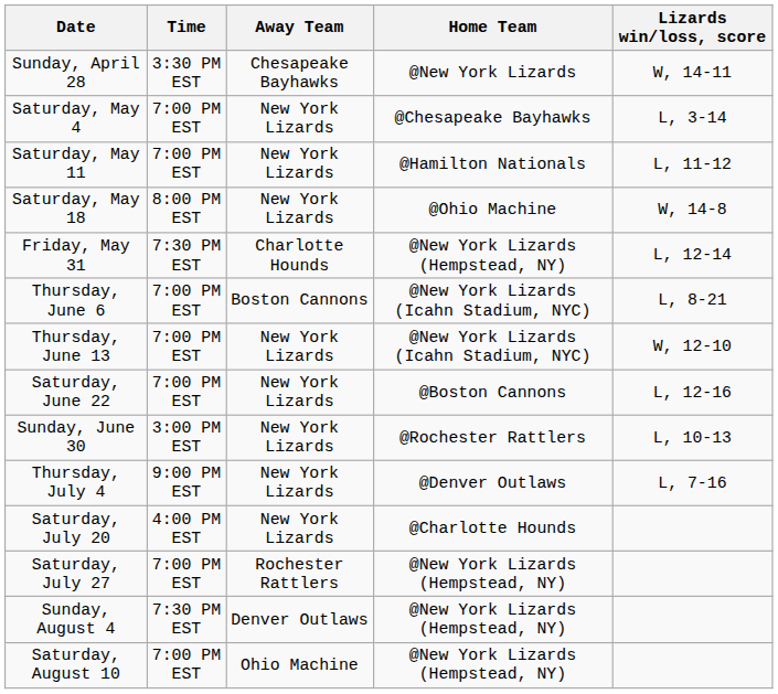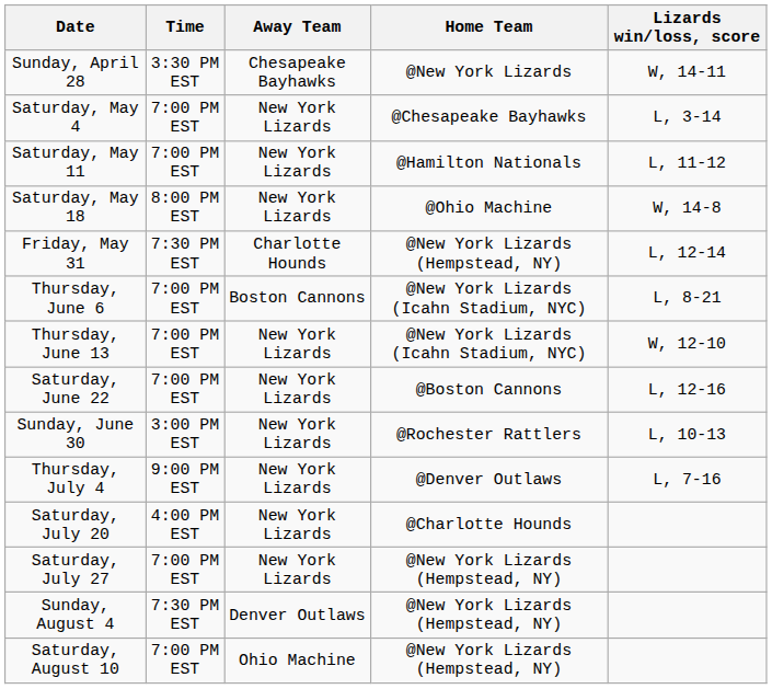Saturday, July 27 | Away Team: Rochester Rattlers -> New York Lizards
